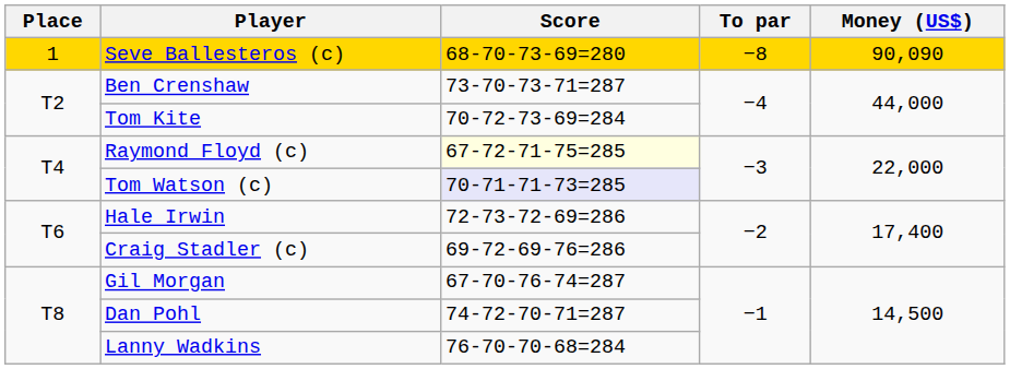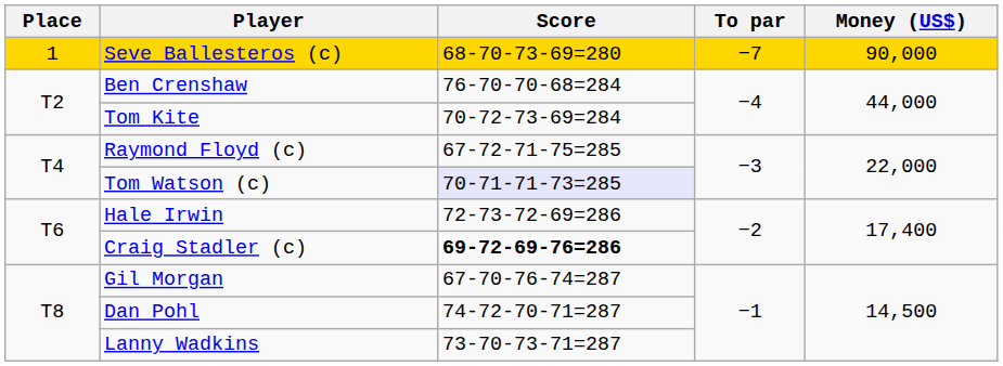Seve Ballesteros (c) | To par: −8 -> −7
Seve Ballesteros (c) | Money (US$): 90,090 -> 90,000
Ben Crenshaw | Score: 73-70-73-71=287 -> 76-70-70-68=284
Raymond Floyd (c) | Score: lightyellow background -> no background
Craig Stadler (c) | Score: normal -> bold
Lanny Wadkins | Score: 76-70-70-68=284 -> 73-70-73-71=287
